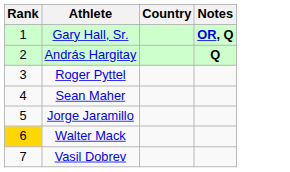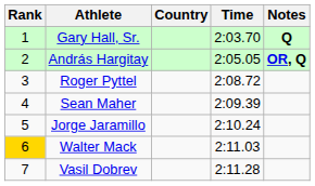+ column: Time | 2:03.70 | 2:05.05 | 2:08.72 | 2:09.39 | 2:10.24 | 2:11.03 | 2:11.28
Gary Hall, Sr. | Notes: OR, Q -> Q
András Hargitay | Notes: Q -> OR, Q
